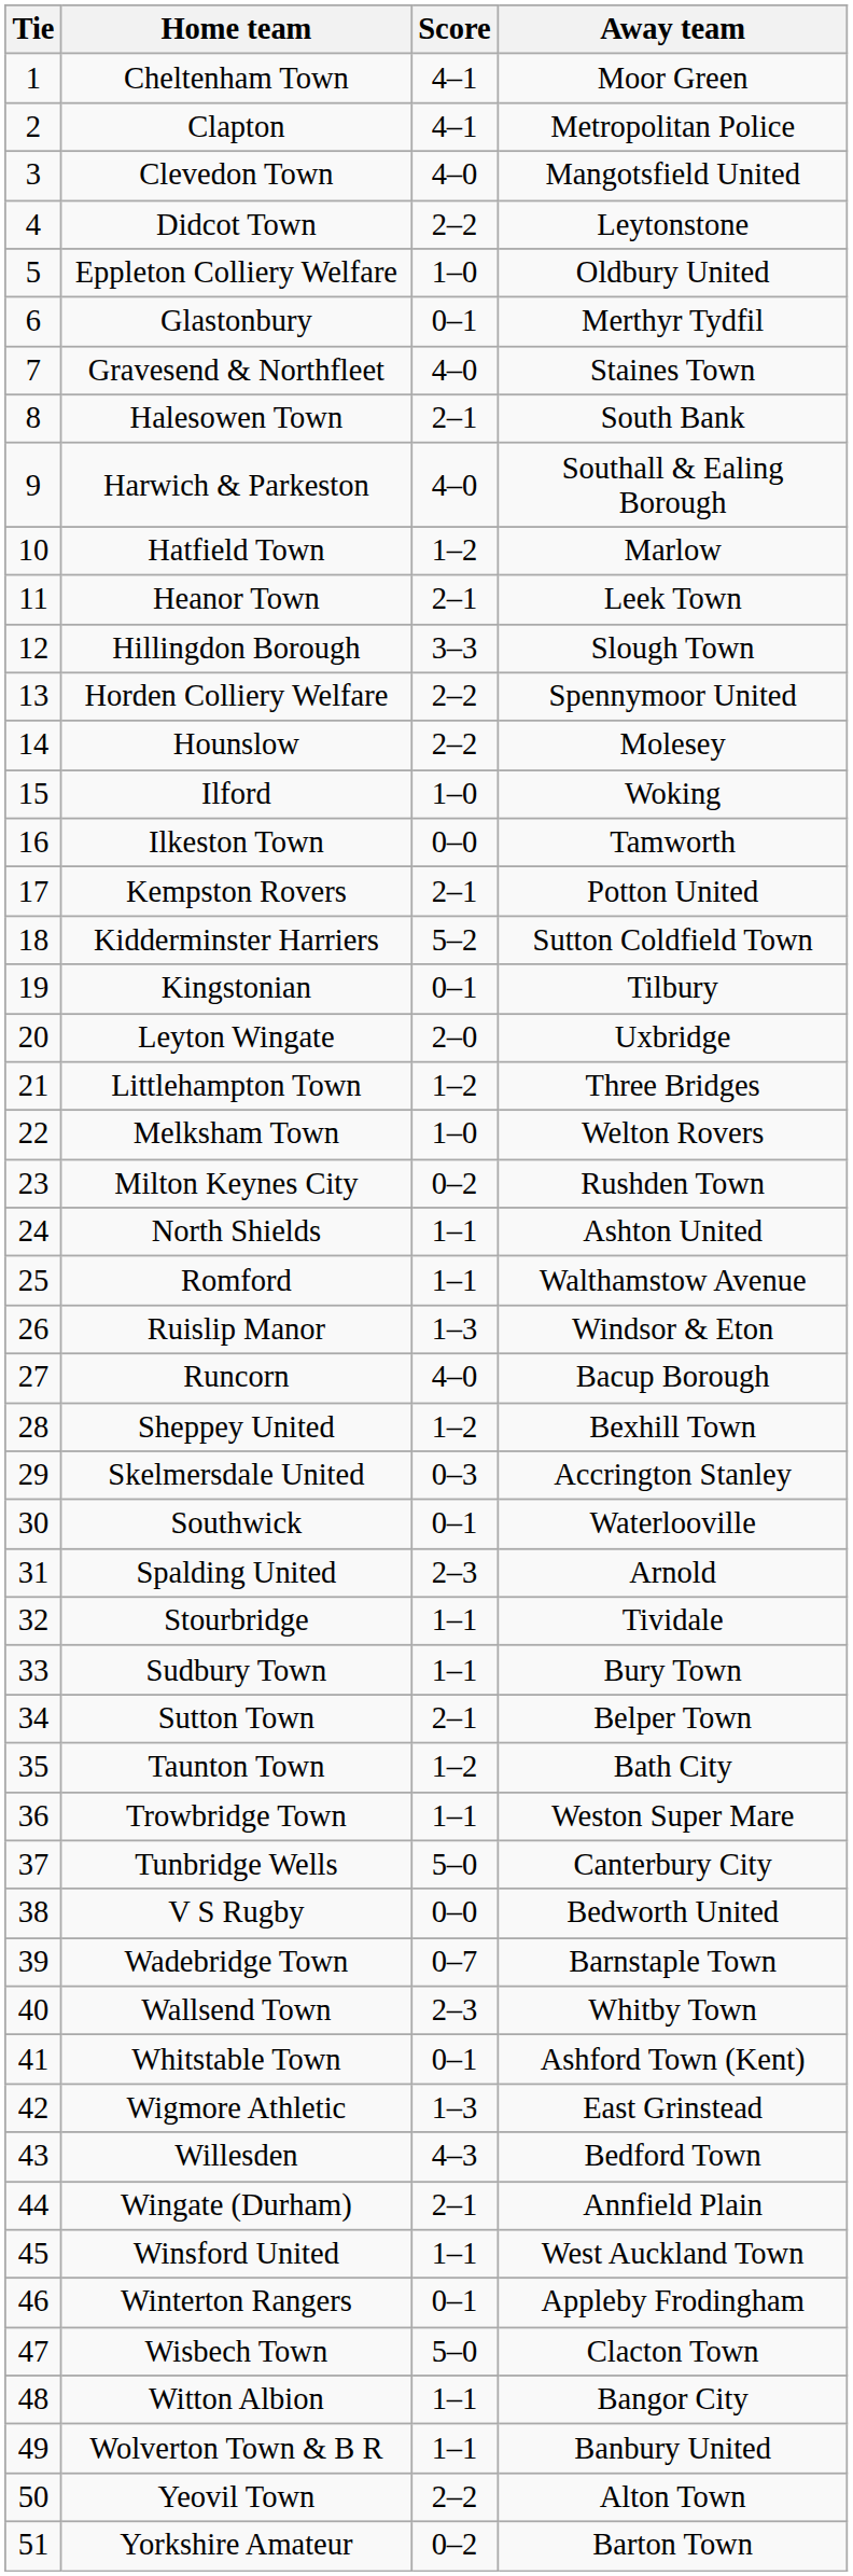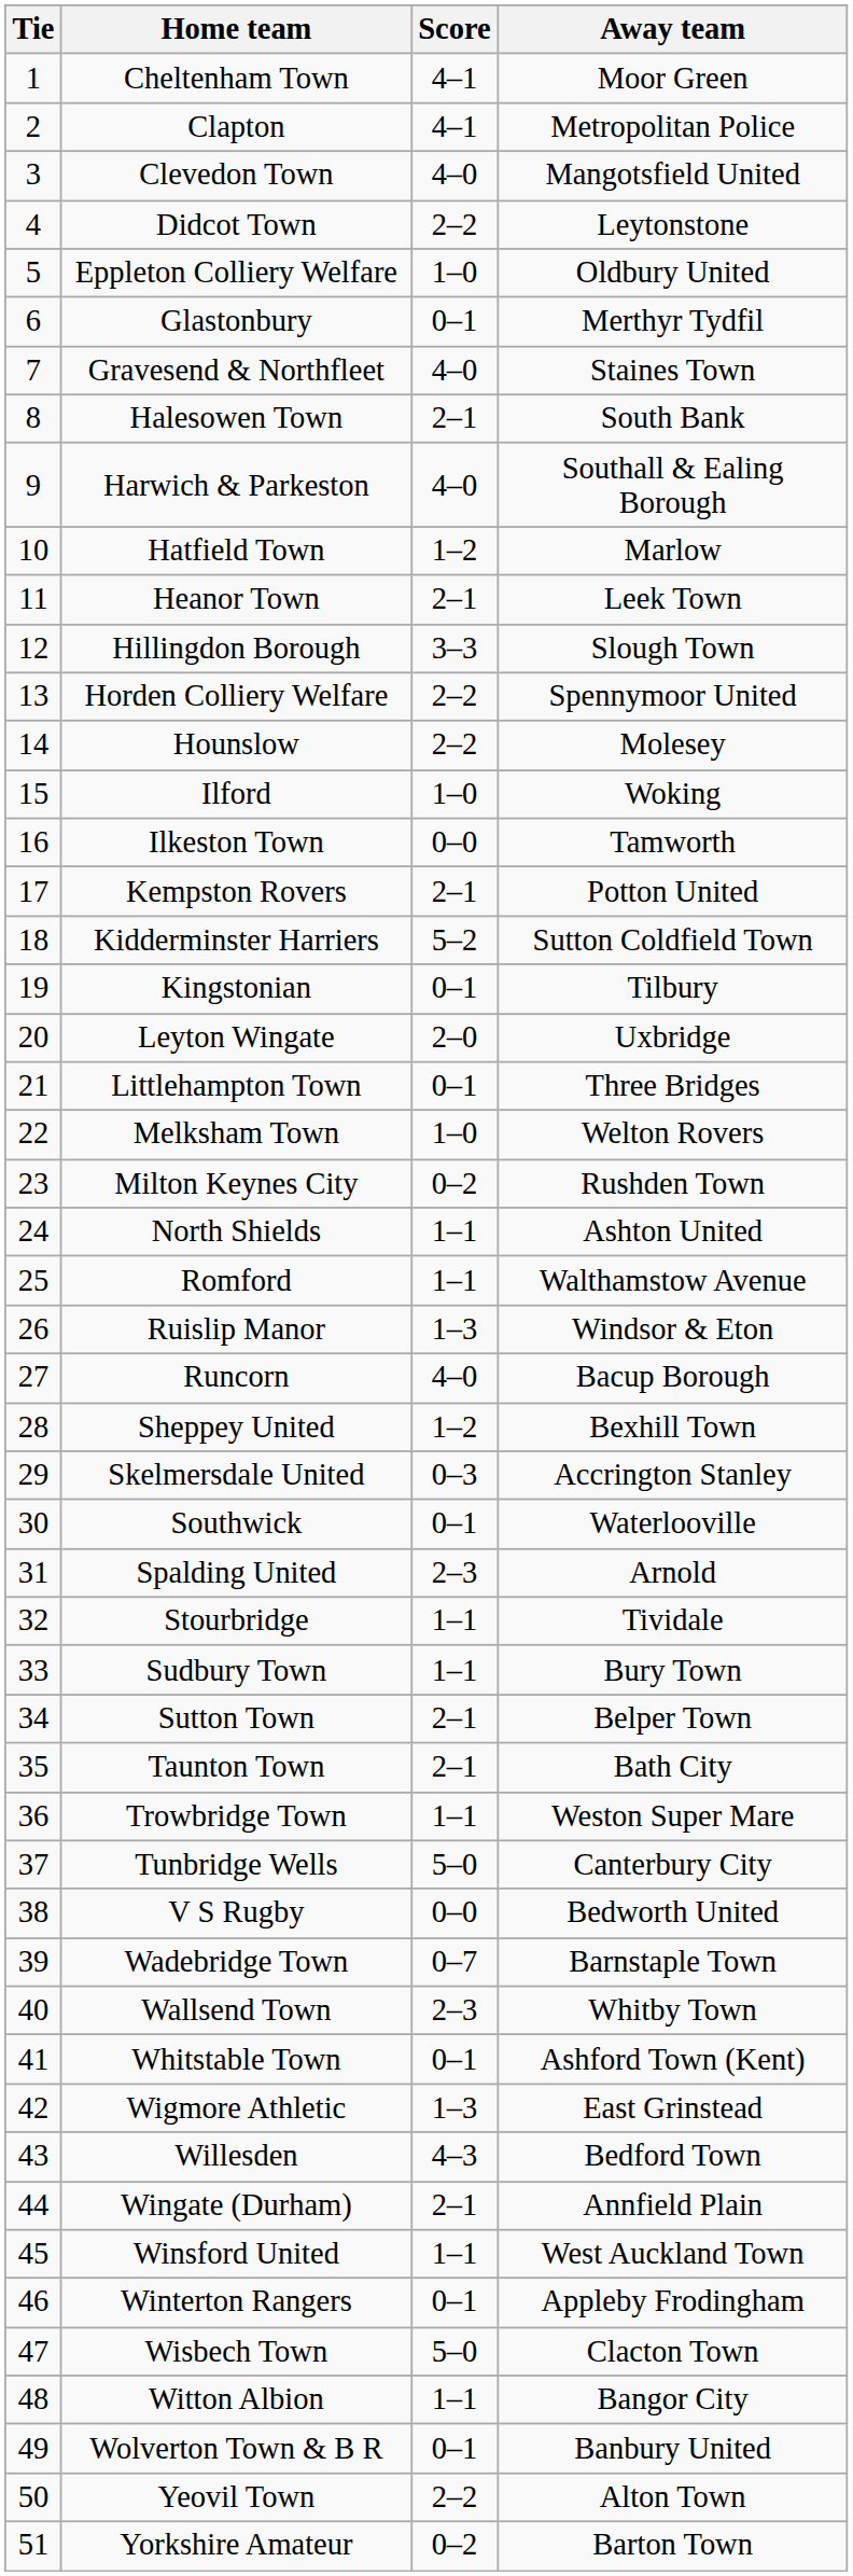Littlehampton Town | Score: 1–2 -> 0–1
Taunton Town | Score: 1–2 -> 2–1
Wolverton Town & B R | Score: 1–1 -> 0–1
